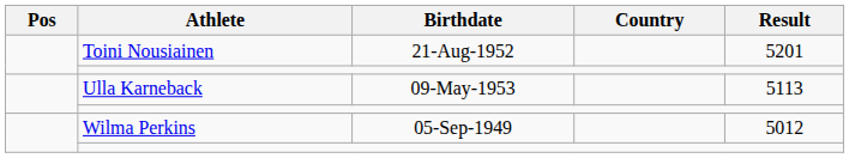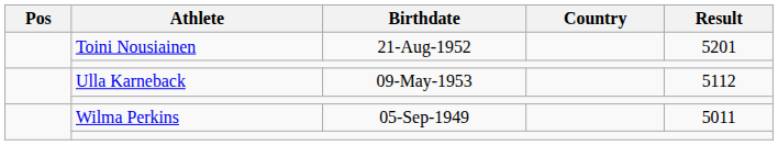Ulla Karneback | Result: 5113 -> 5112
Wilma Perkins | Result: 5012 -> 5011
